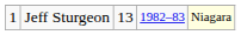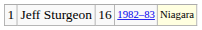Jeff Sturgeon | column 3: 13 -> 16
